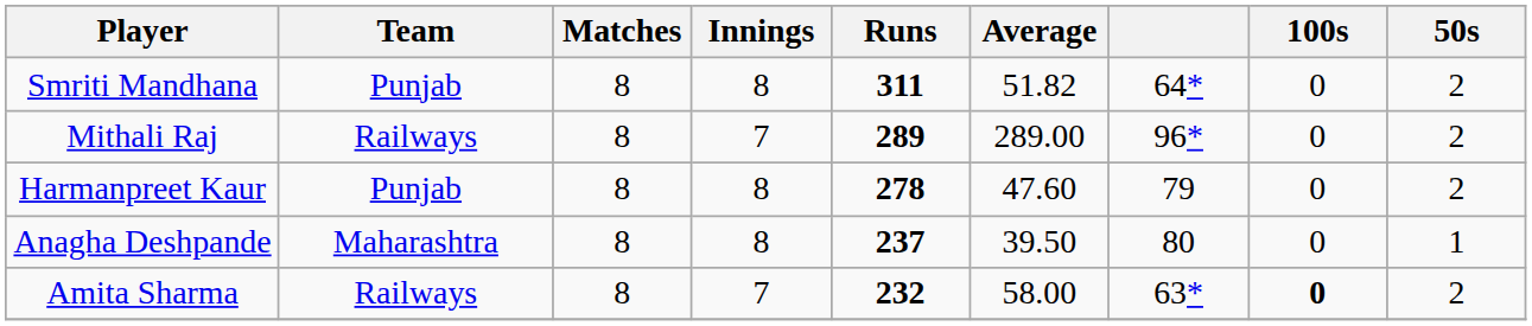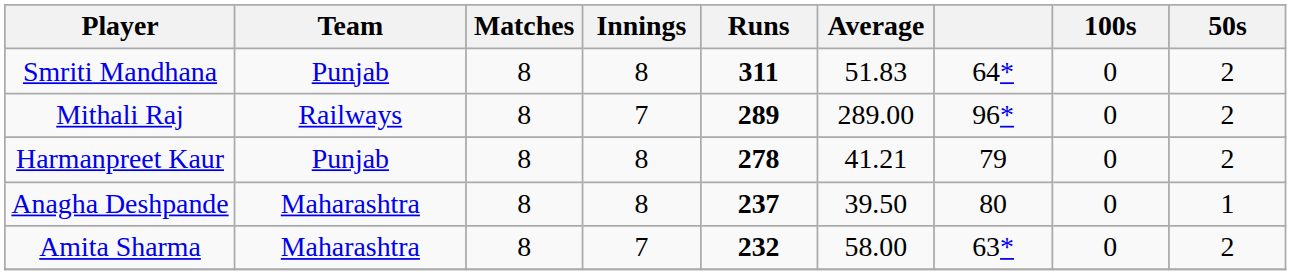Smriti Mandhana | Average: 51.82 -> 51.83
Harmanpreet Kaur | Average: 47.60 -> 41.21
Amita Sharma | Team: Railways -> Maharashtra
Amita Sharma | 100s: bold -> normal
